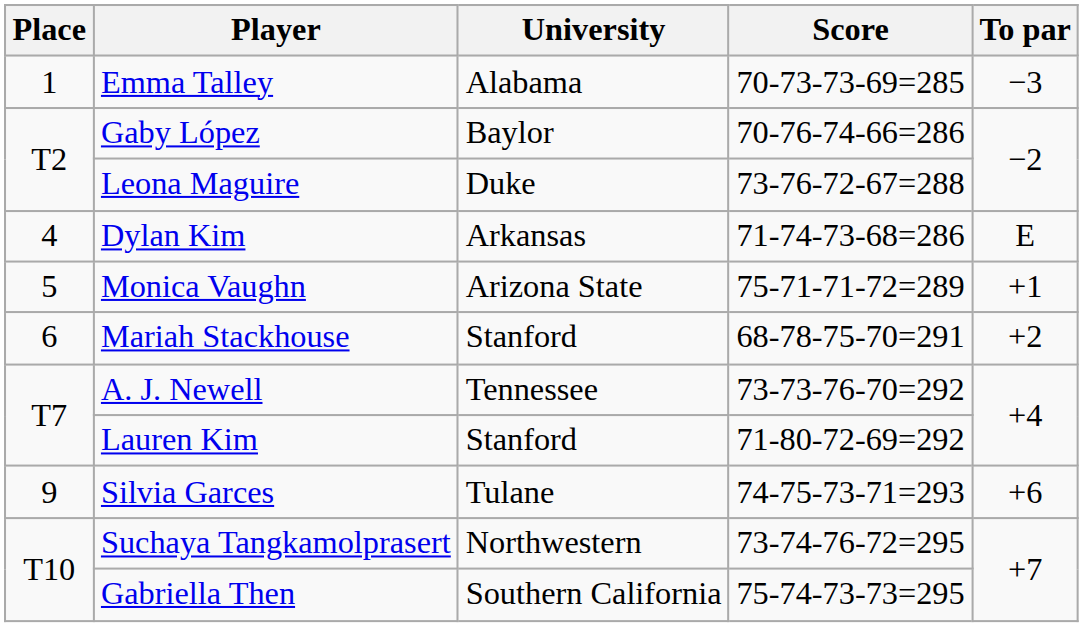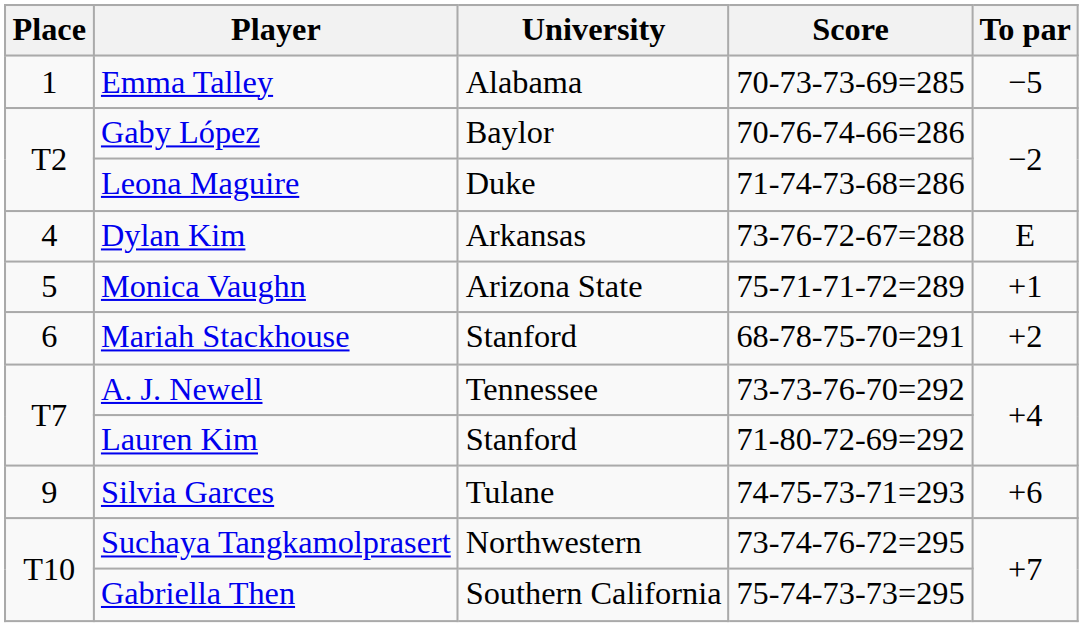Emma Talley | To par: −3 -> −5
Leona Maguire | Score: 73-76-72-67=288 -> 71-74-73-68=286
Dylan Kim | Score: 71-74-73-68=286 -> 73-76-72-67=288
